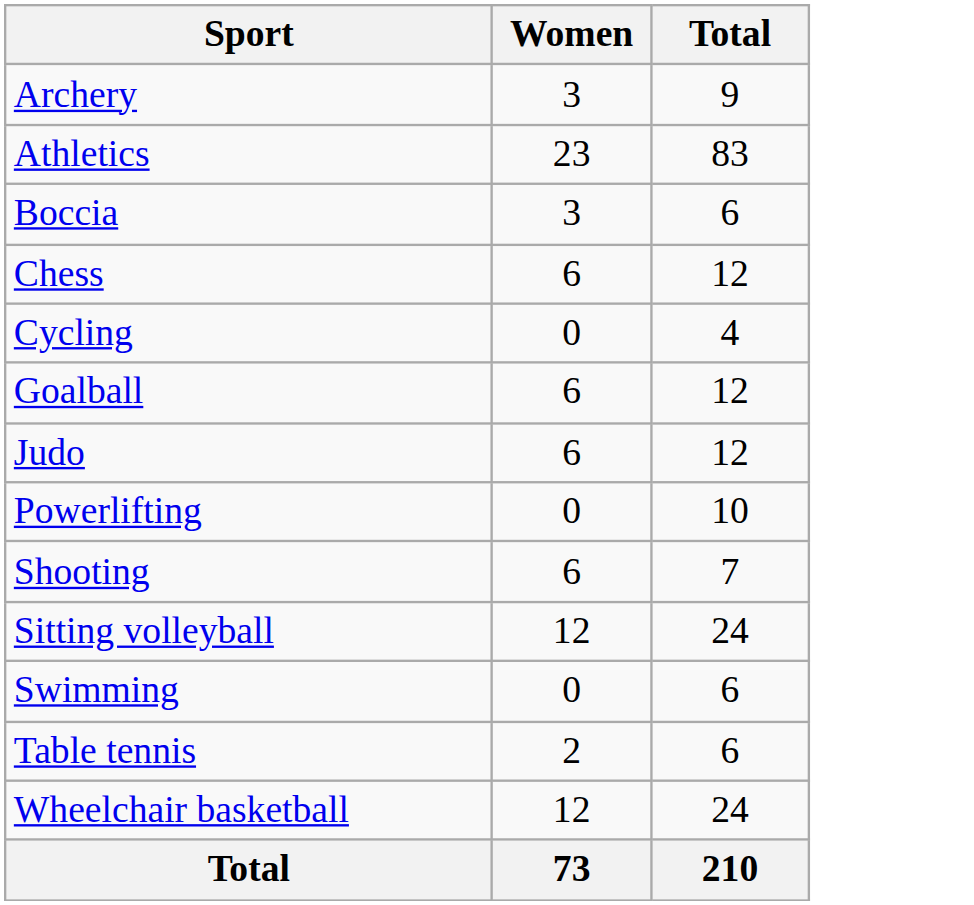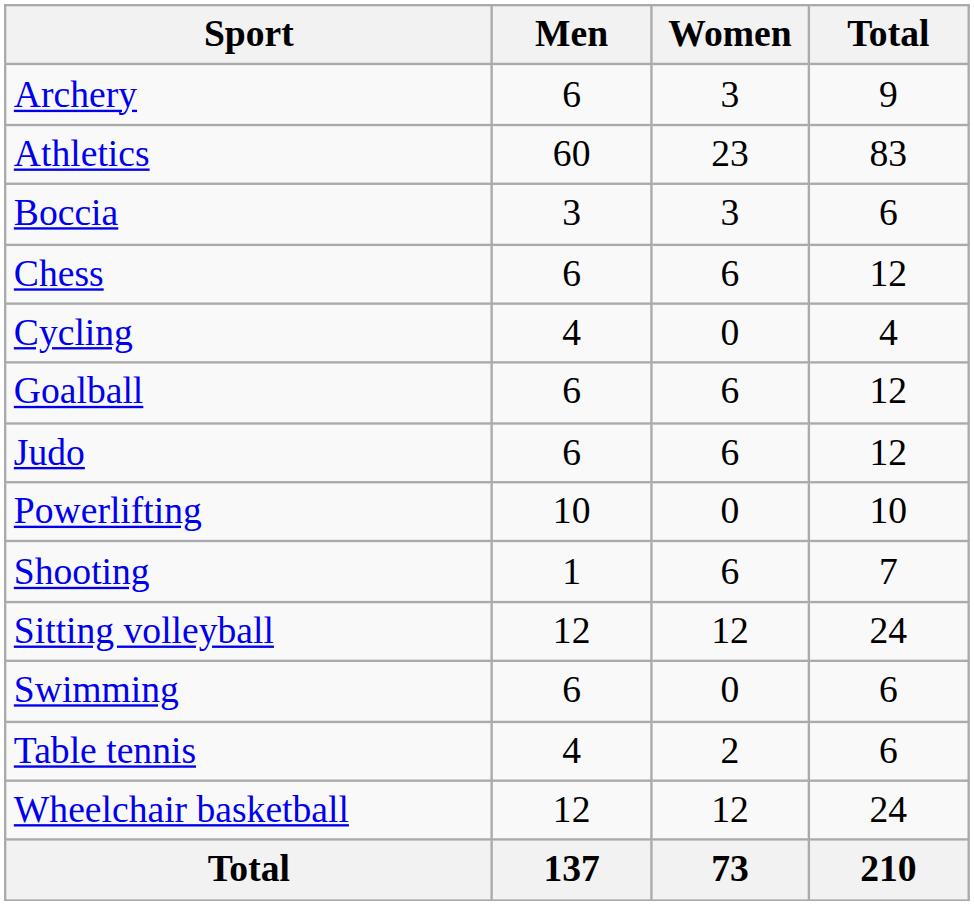+ column: Men | 6 | 60 | 3 | 6 | 4 | 6 | 6 | 10 | 1 | 12 | 6 | 4 | 12 | 137
